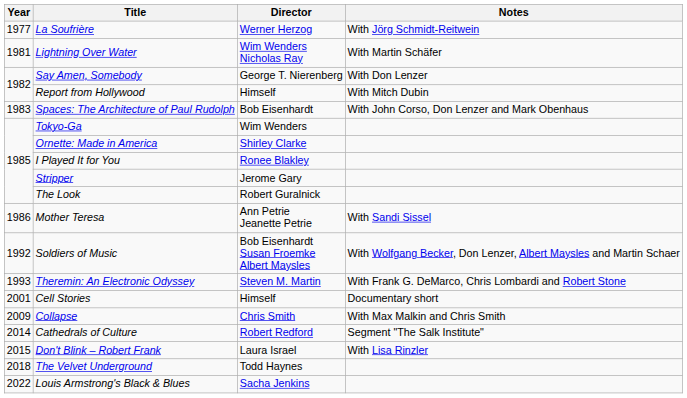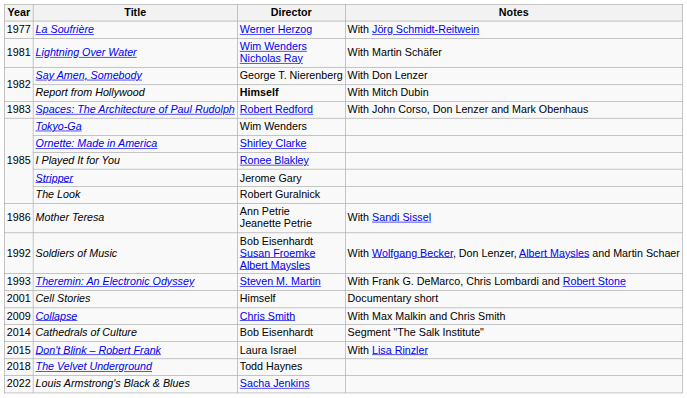Report from Hollywood | Director: normal -> bold
Spaces: The Architecture of Paul Rudolph | Director: Bob Eisenhardt -> Robert Redford
Cathedrals of Culture | Director: Robert Redford -> Bob Eisenhardt
